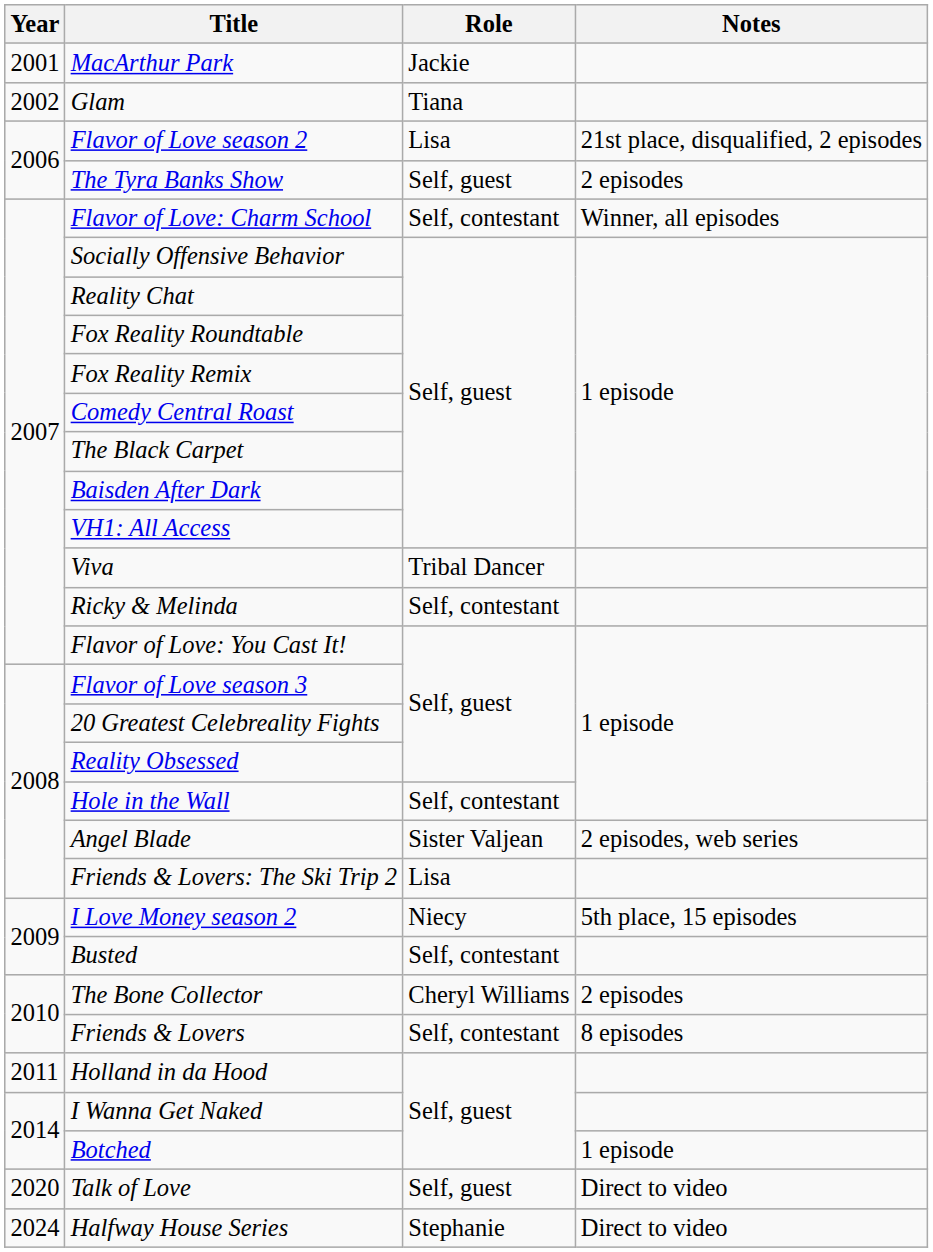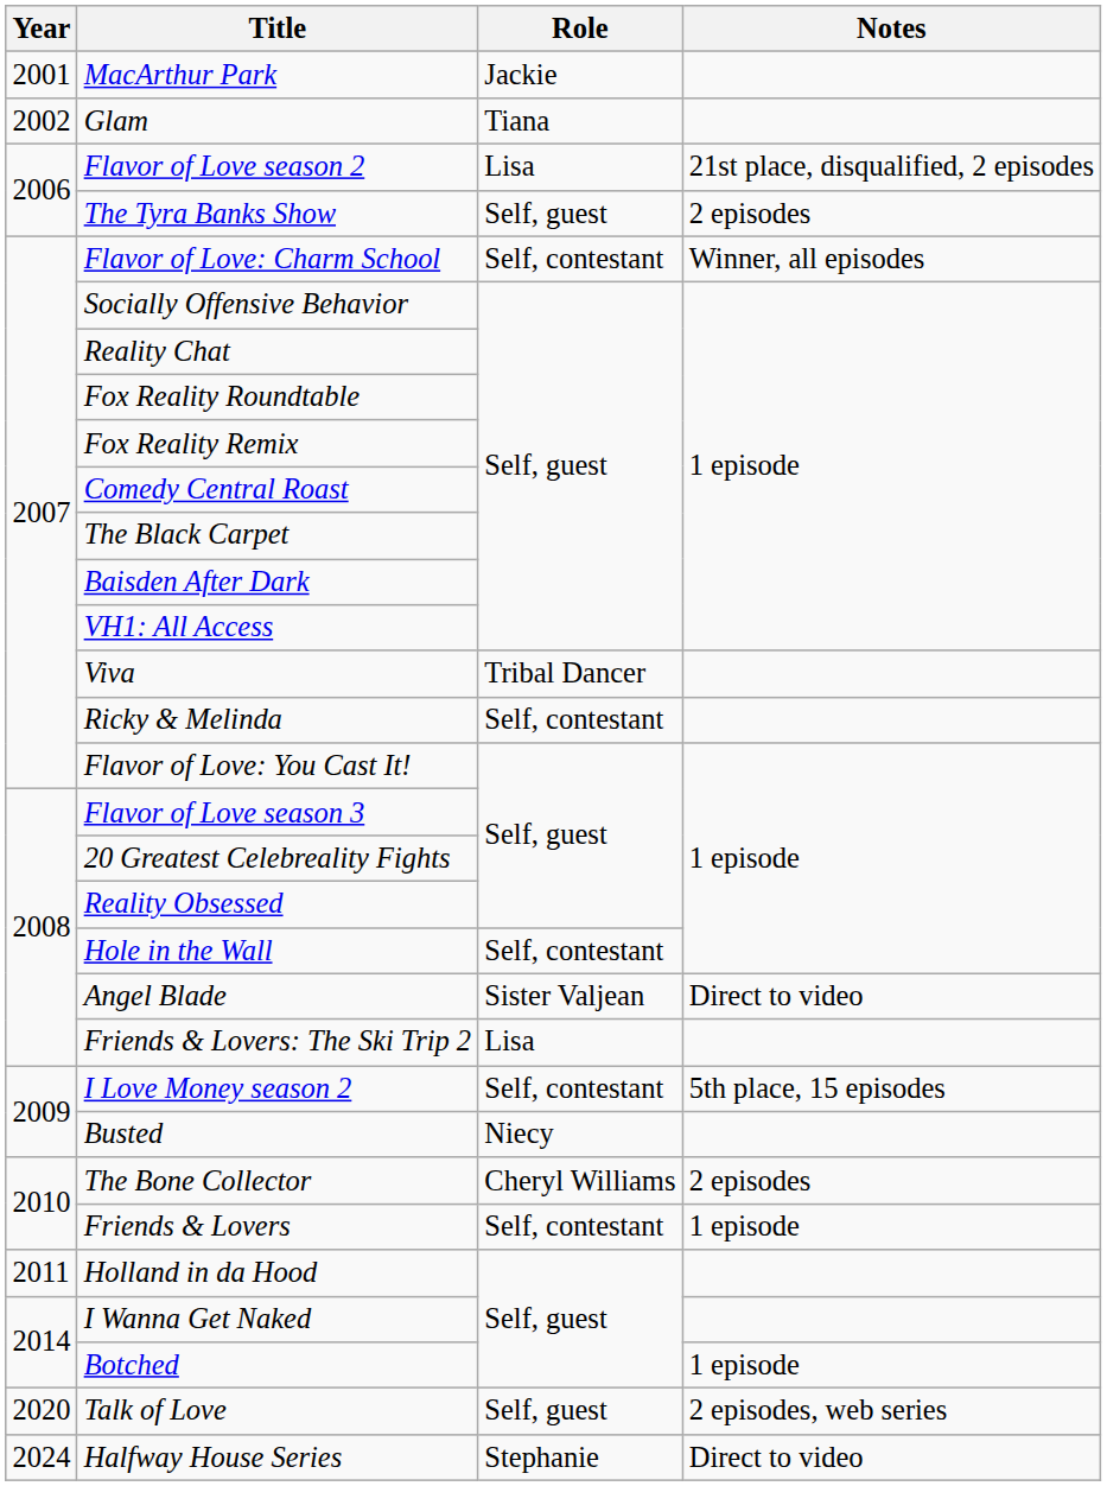Angel Blade | Notes: 2 episodes, web series -> Direct to video
I Love Money season 2 | Role: Niecy -> Self, contestant
Busted | Role: Self, contestant -> Niecy
Friends & Lovers | Notes: 8 episodes -> 1 episode
Talk of Love | Notes: Direct to video -> 2 episodes, web series
